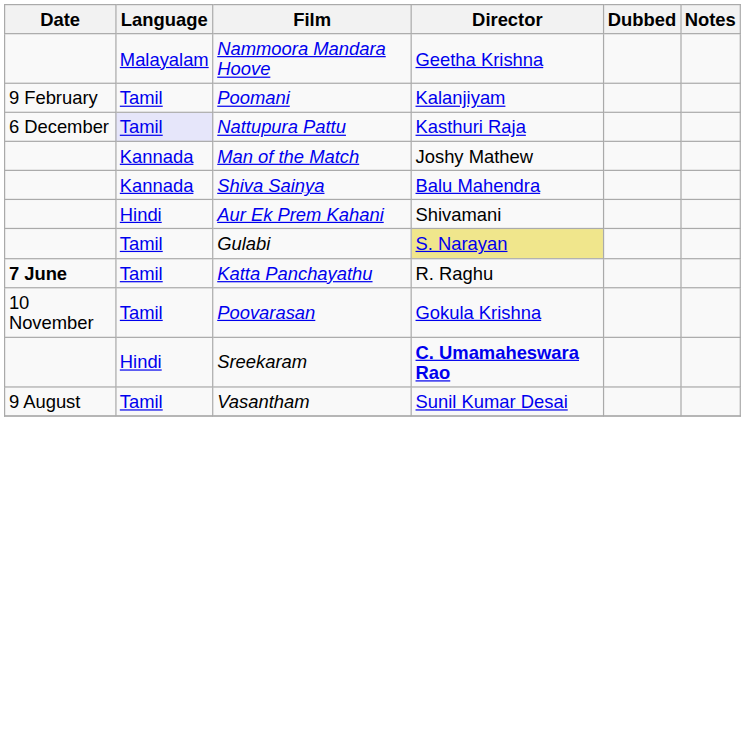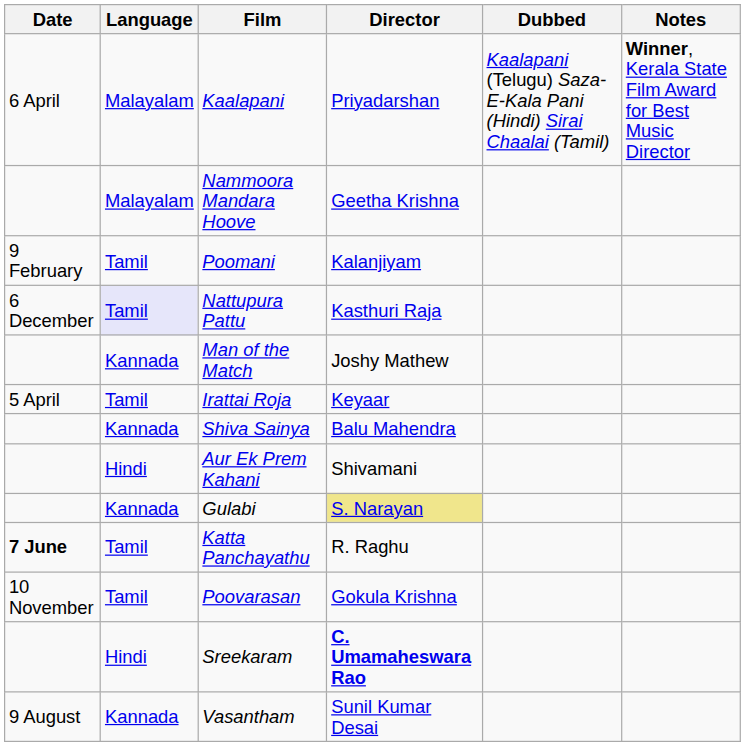+ row: 6 April | Malayalam | Kaalapani | Priyadarshan | Kaalapani (Telugu) Saza-E-Kala Pani (Hindi) Sirai Chaalai (Tamil) | Winner, Kerala State Film Award for Best Music Director
+ row: 5 April | Tamil | Irattai Roja | Keyaar
Gulabi | Language: Tamil -> Kannada
Vasantham | Language: Tamil -> Kannada
